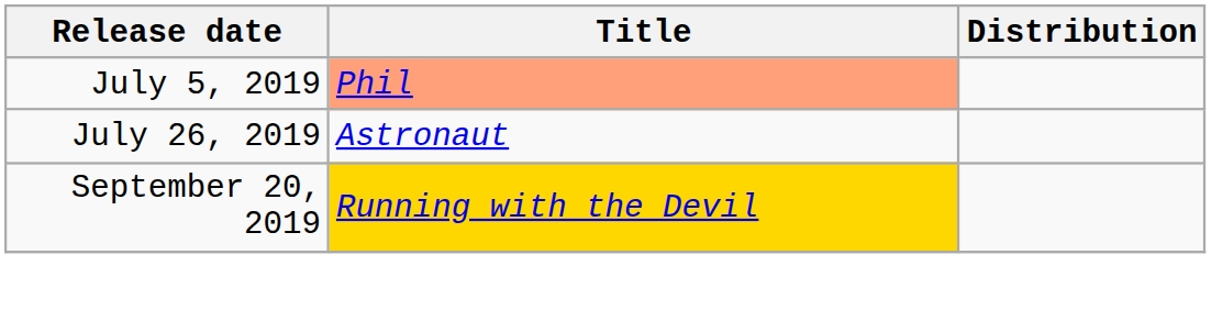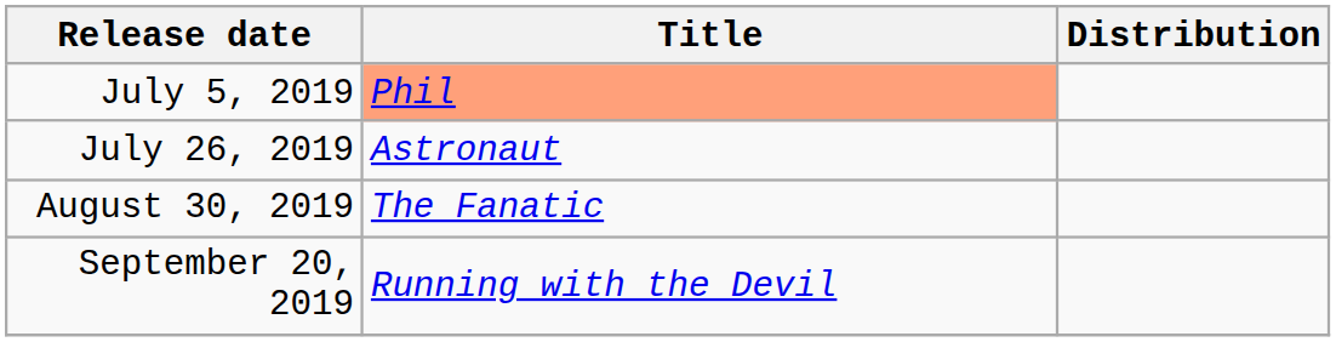+ row: August 30, 2019 | The Fanatic
September 20, 2019 | Title: gold background -> no background
